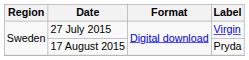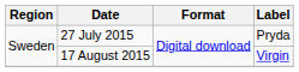27 July 2015 | Label: Virgin -> Pryda
17 August 2015 | Label: Pryda -> Virgin
